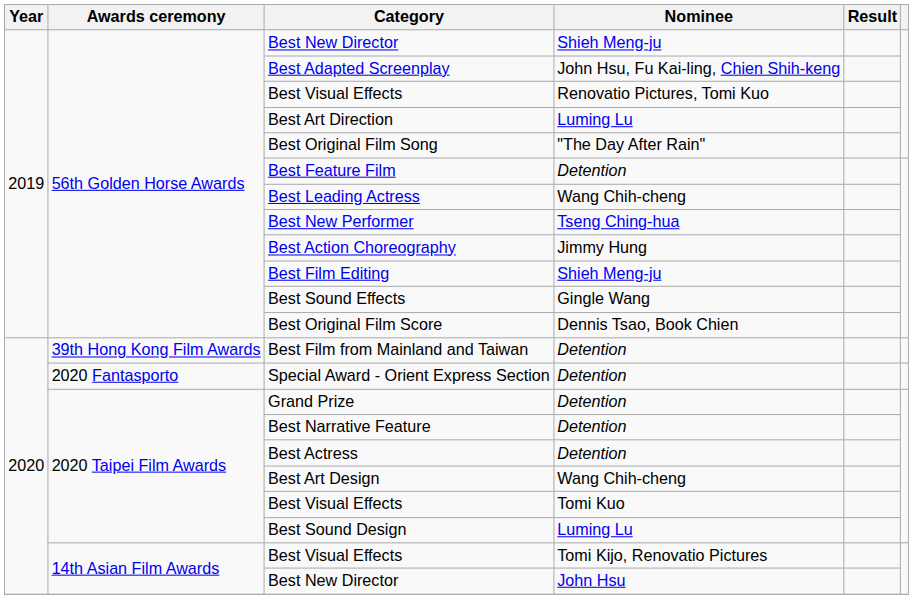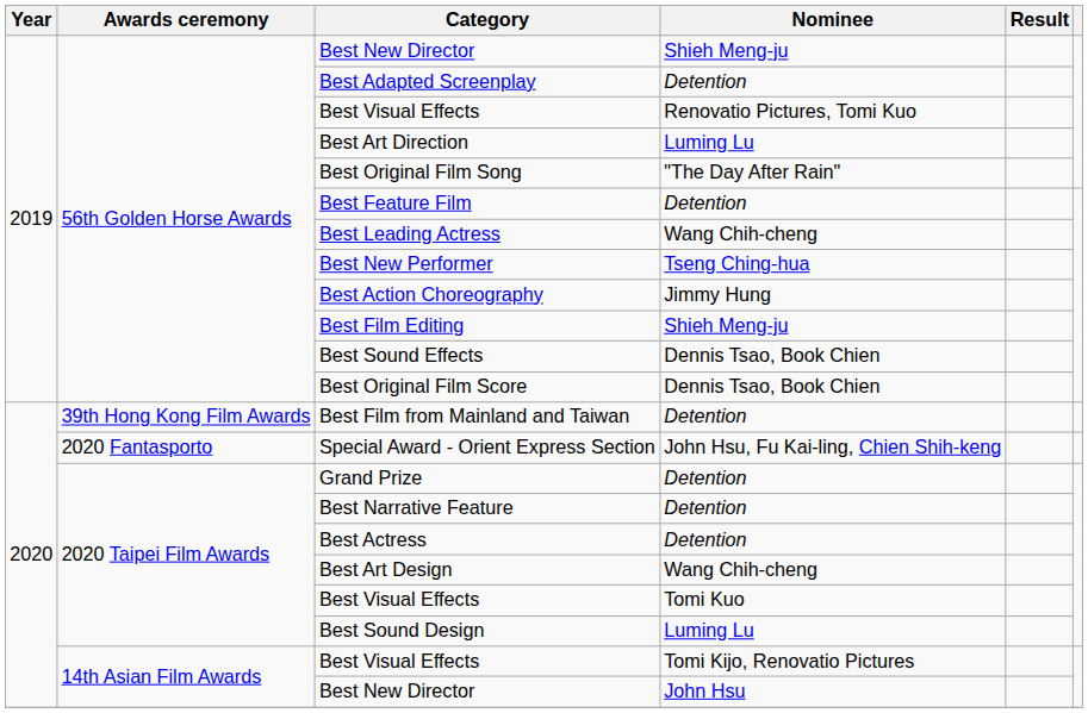Best Adapted Screenplay | Nominee: John Hsu, Fu Kai-ling, Chien Shih-keng -> Detention
Best Sound Effects | Nominee: Gingle Wang -> Dennis Tsao, Book Chien
Special Award - Orient Express Section | Nominee: Detention -> John Hsu, Fu Kai-ling, Chien Shih-keng
